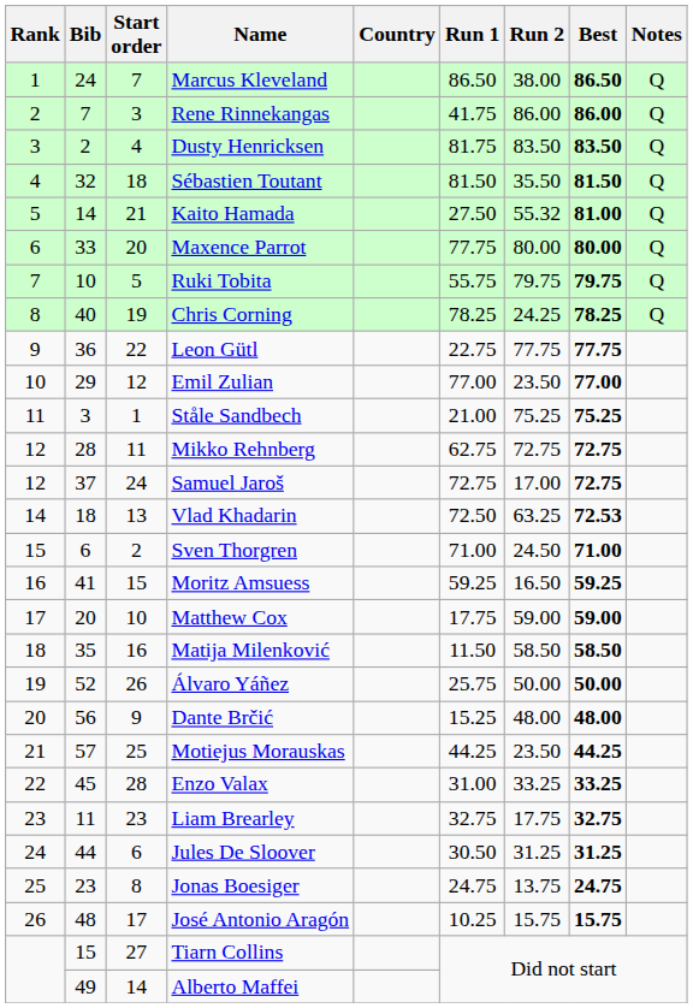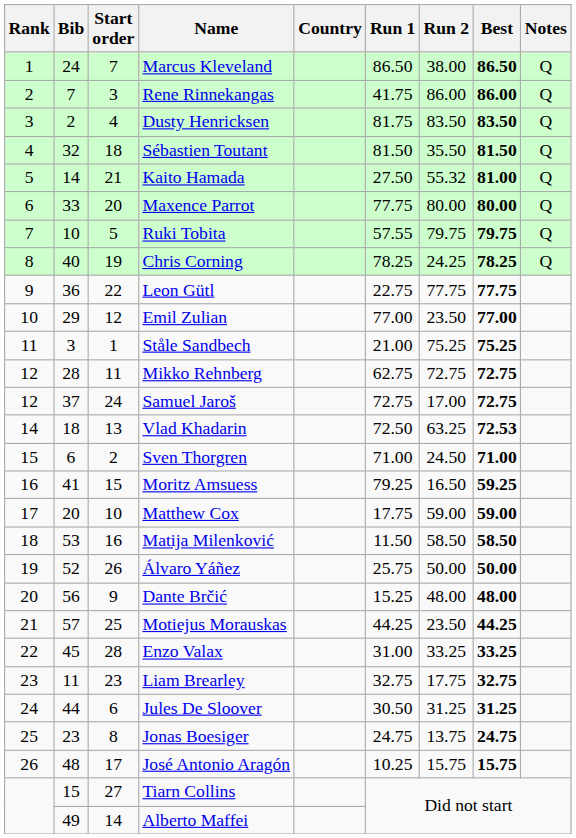Ruki Tobita | Run 1: 55.75 -> 57.55
Moritz Amsuess | Run 1: 59.25 -> 79.25
Matija Milenković | Bib: 35 -> 53
